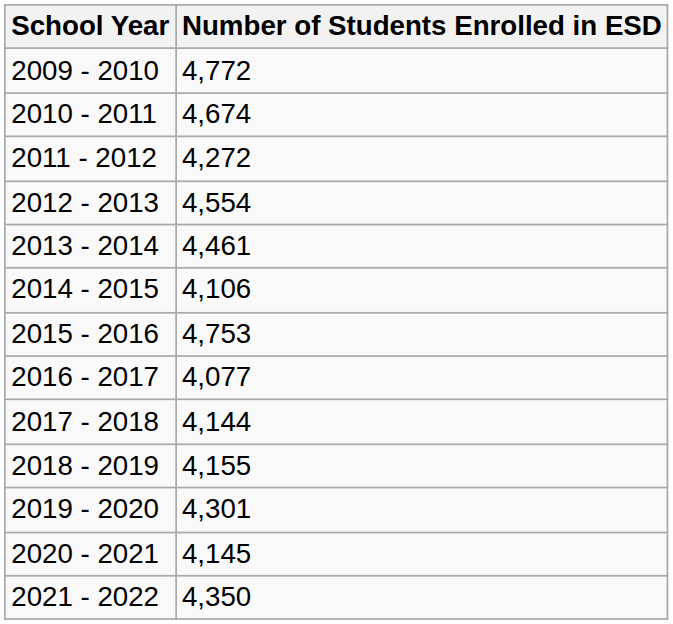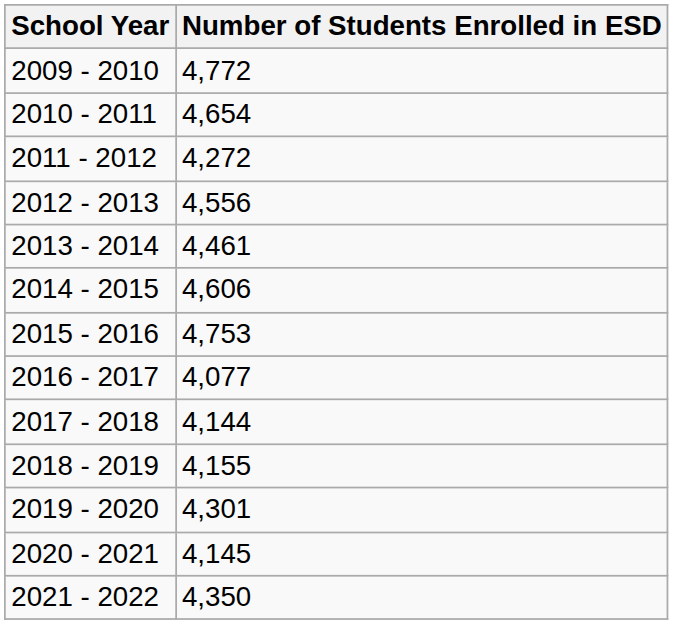2010 - 2011 | Number of Students Enrolled in ESD: 4,674 -> 4,654
2012 - 2013 | Number of Students Enrolled in ESD: 4,554 -> 4,556
2014 - 2015 | Number of Students Enrolled in ESD: 4,106 -> 4,606
